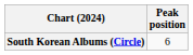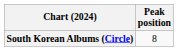South Korean Albums (Circle) | Peak position: 6 -> 8
